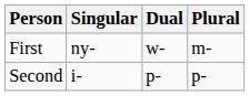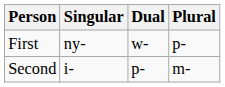First | Plural: m- -> p-
Second | Plural: p- -> m-
